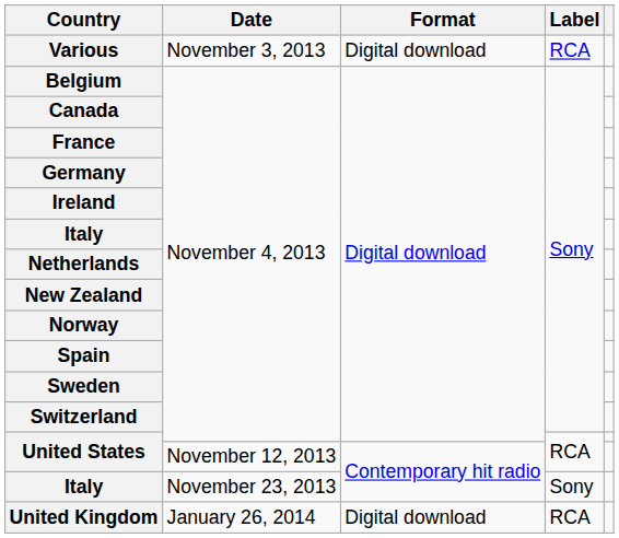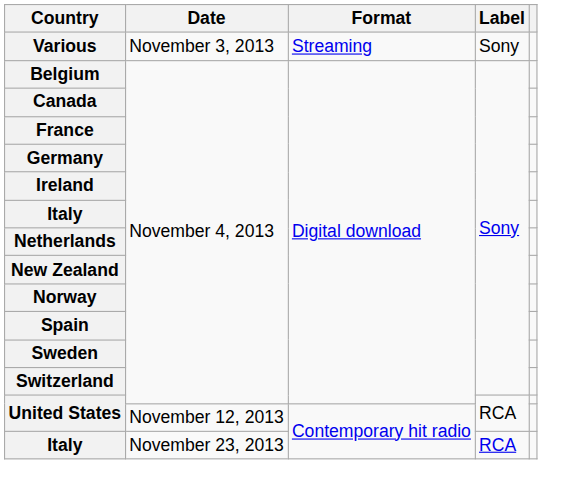Various | Format: Digital download -> Streaming
Various | Label: RCA -> Sony
Italy / November 23, 2013 | Label: Sony -> RCA
- row: United Kingdom | January 26, 2014 | Digital download | RCA
